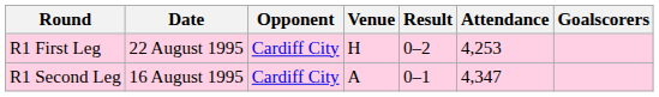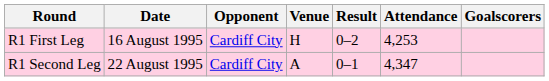R1 First Leg | Date: 22 August 1995 -> 16 August 1995
R1 Second Leg | Date: 16 August 1995 -> 22 August 1995
